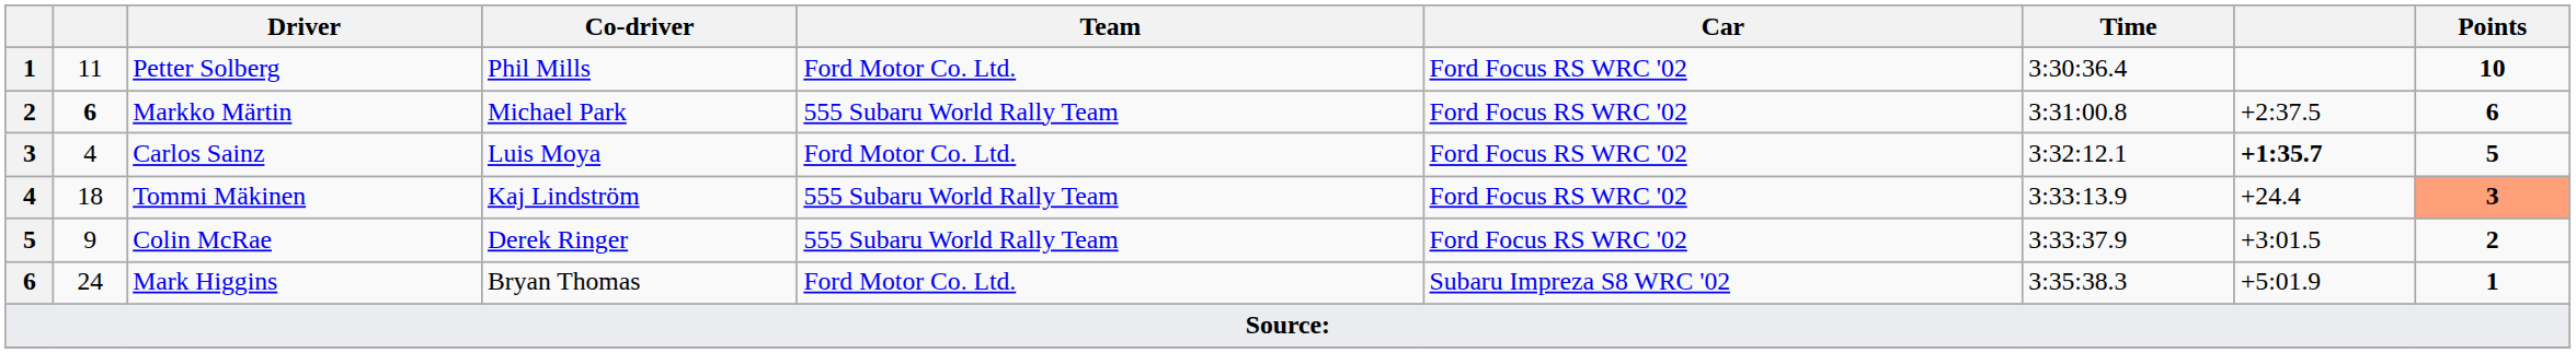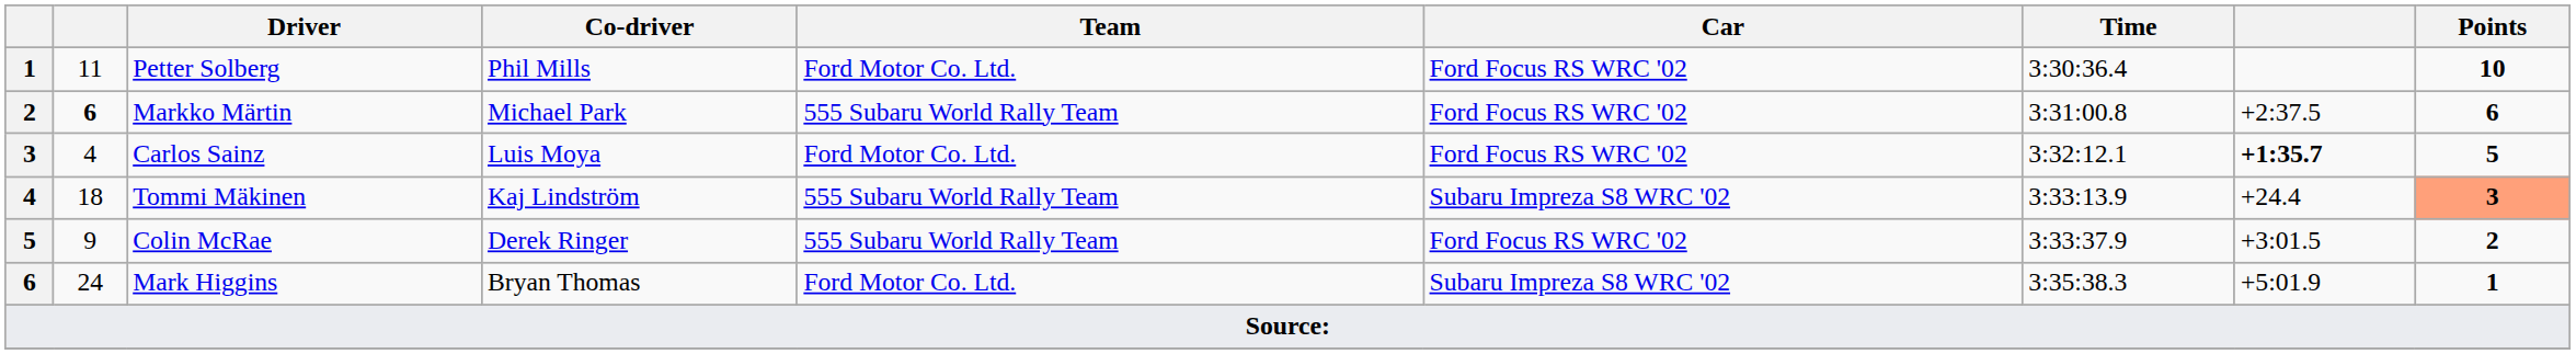Tommi Mäkinen | Car: Ford Focus RS WRC '02 -> Subaru Impreza S8 WRC '02
